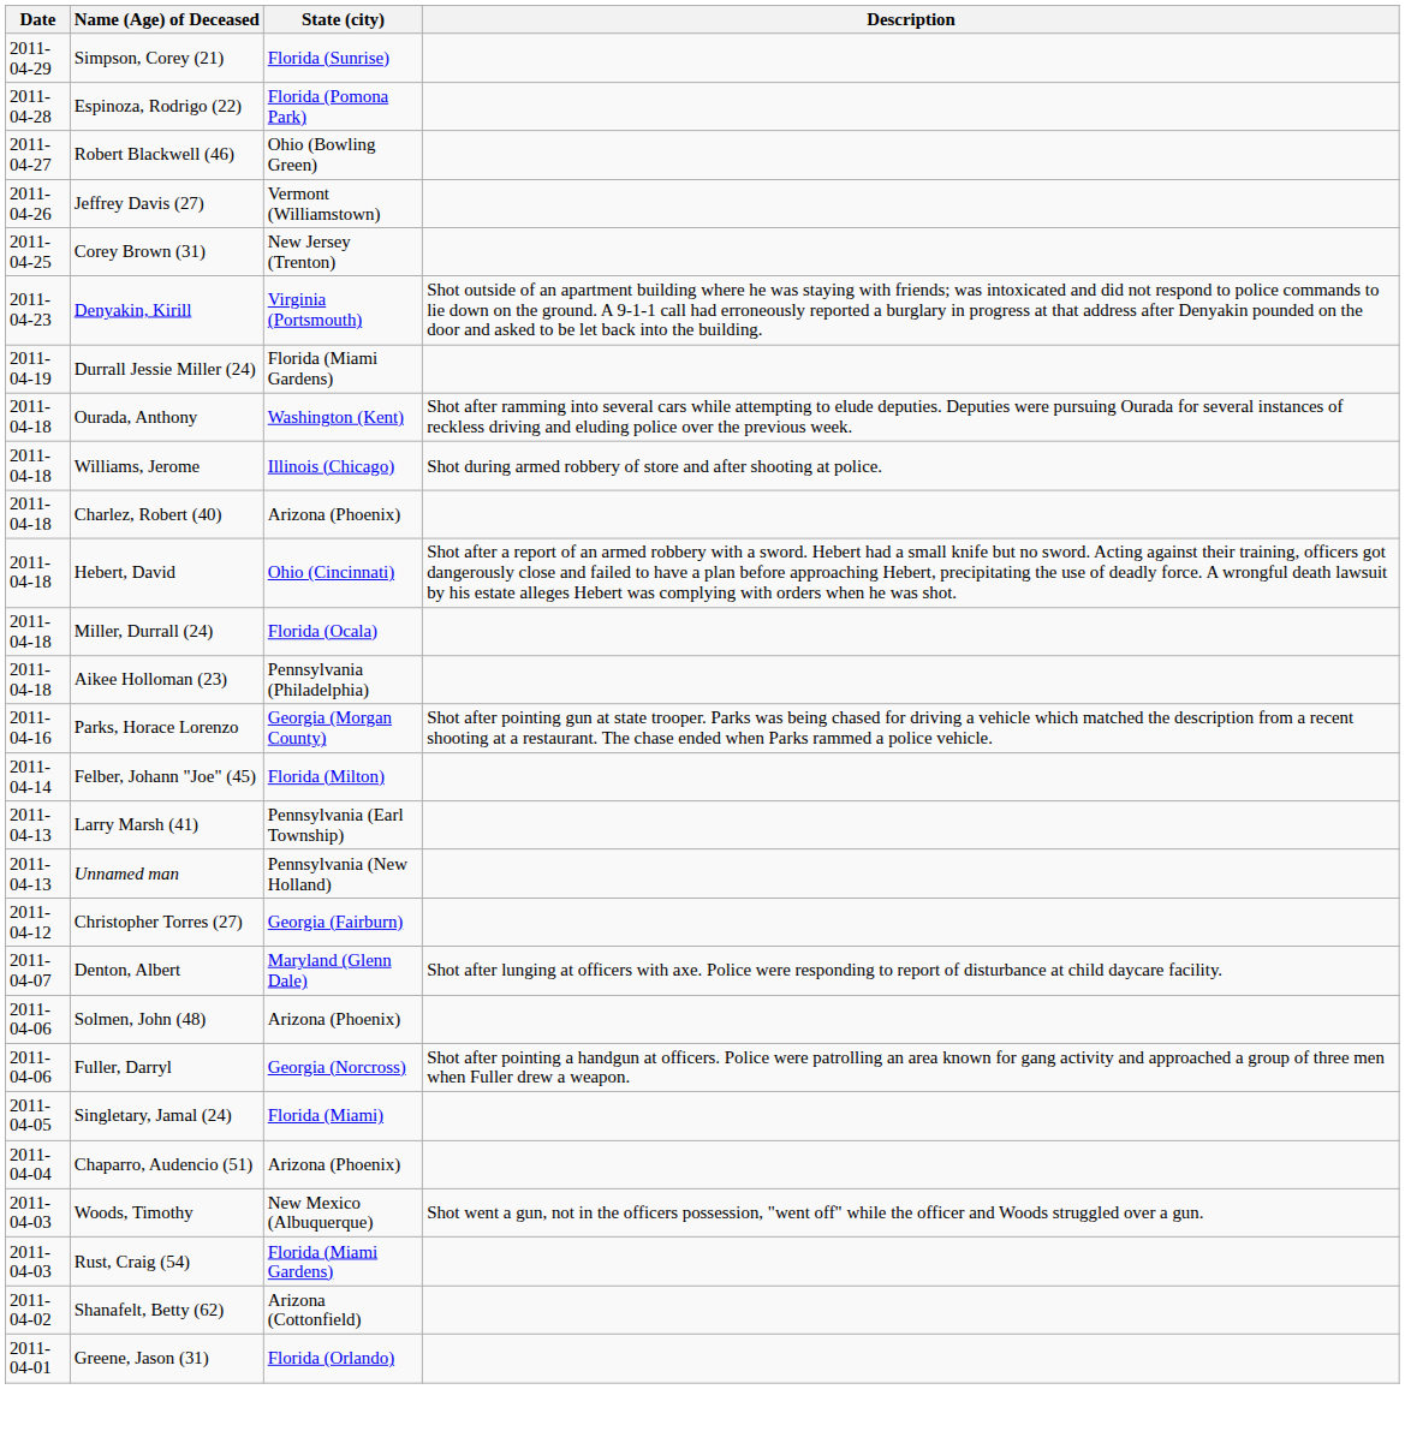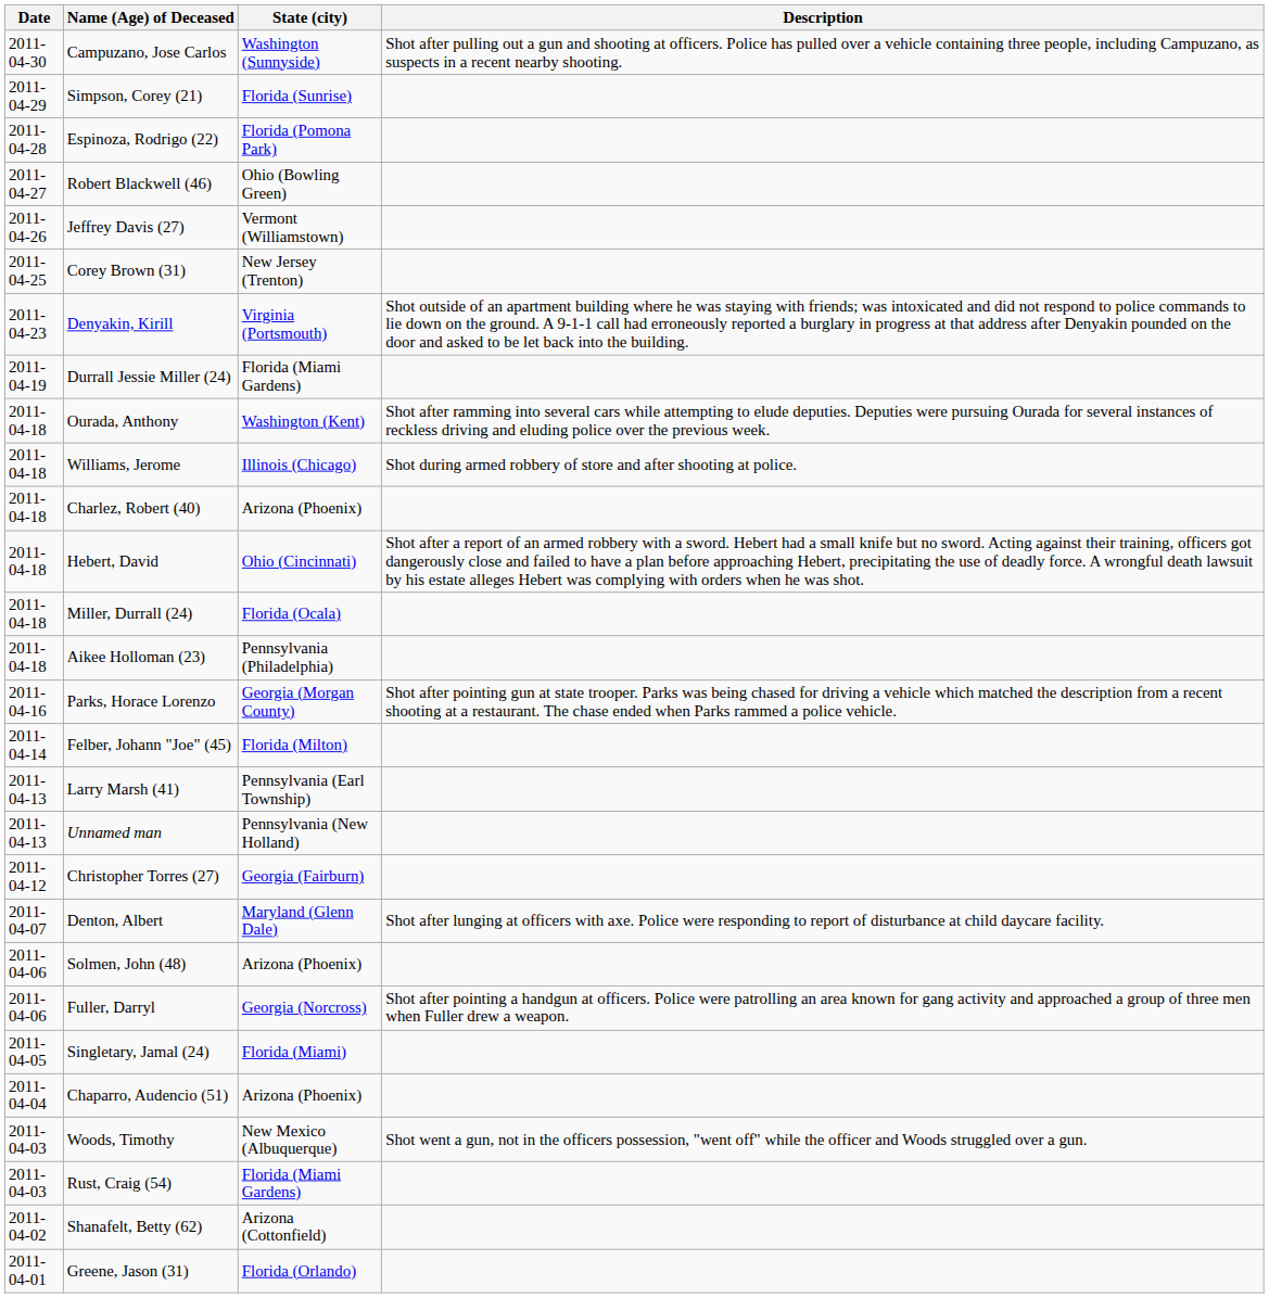+ row: 2011-04-30 | Campuzano, Jose Carlos | Washington (Sunnyside) | Shot after pulling out a gun and shooting at officers. Police has pulled over a vehicle containing three people, including Campuzano, as suspects in a recent nearby shooting.
